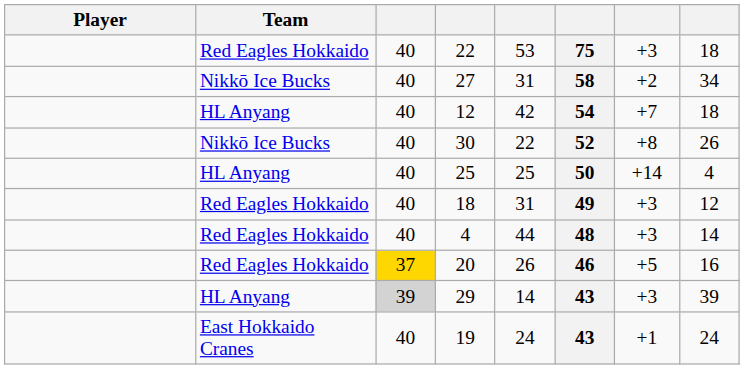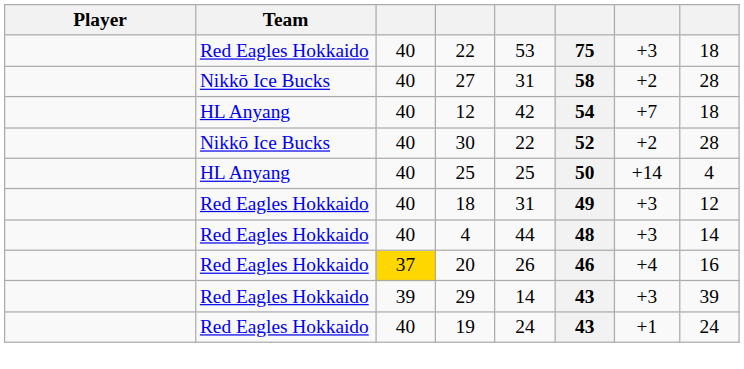27 | column 8: 34 -> 28
30 | column 7: +8 -> +2
30 | column 8: 26 -> 28
20 | column 7: +5 -> +4
29 | Team: HL Anyang -> Red Eagles Hokkaido
29 | column 3: lightgrey background -> no background
19 | Team: East Hokkaido Cranes -> Red Eagles Hokkaido
